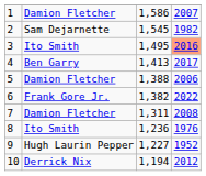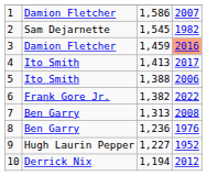3 | column 2: Ito Smith -> Damion Fletcher
3 | column 3: 1,495 -> 1,459
4 | column 2: Ben Garry -> Ito Smith
5 | column 2: Damion Fletcher -> Ito Smith
7 | column 2: Damion Fletcher -> Ben Garry
7 | column 3: 1,311 -> 1,313
8 | column 2: Ito Smith -> Ben Garry
